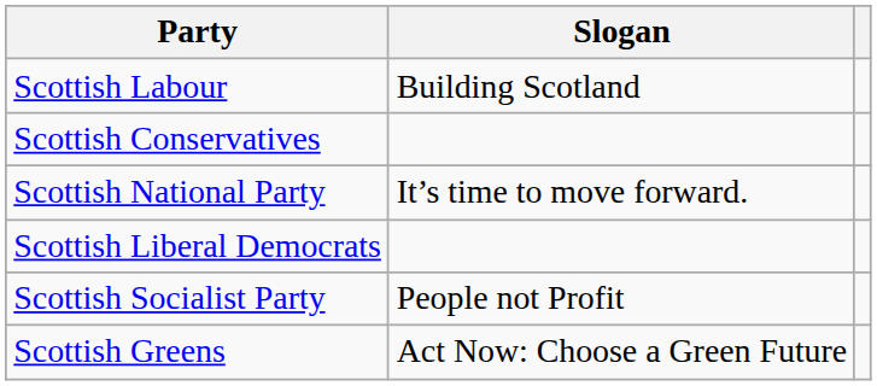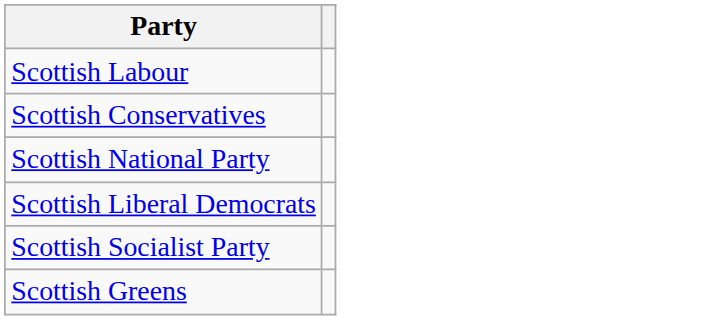- column: Slogan | Building Scotland | It’s time to move forward. | People not Profit | Act Now: Choose a Green Future
